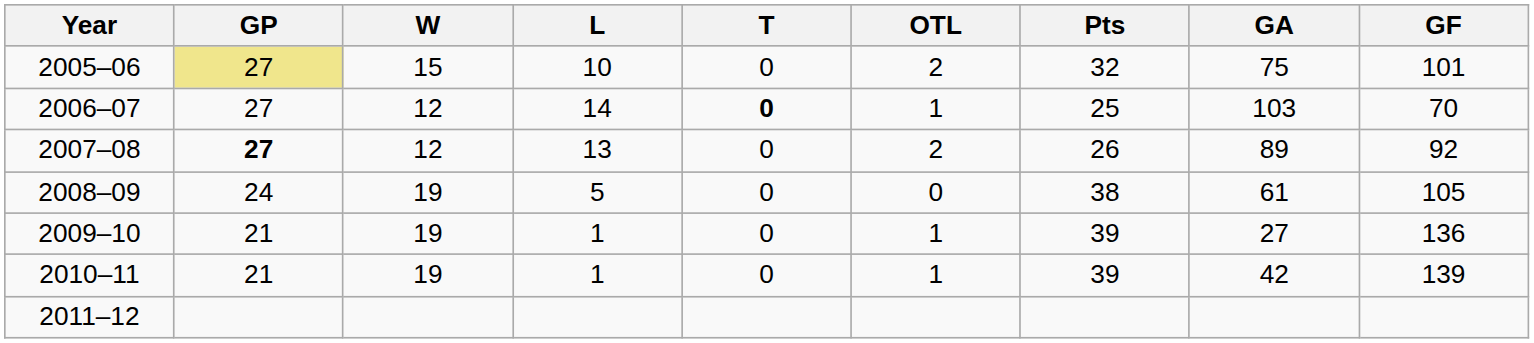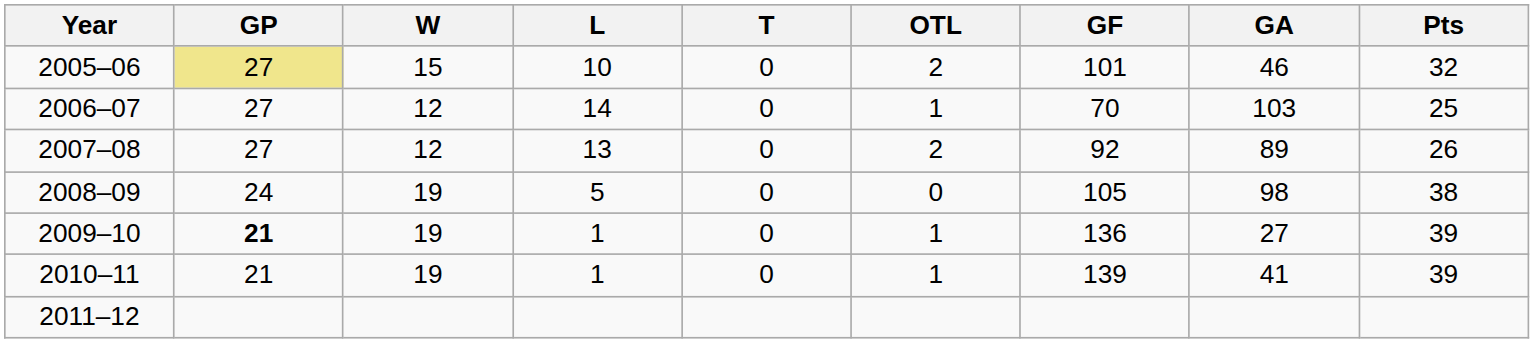columns swapped: GF <-> Pts
2005–06 | GA: 75 -> 46
2006–07 | T: bold -> normal
2007–08 | GP: bold -> normal
2008–09 | GA: 61 -> 98
2009–10 | GP: normal -> bold
2010–11 | GA: 42 -> 41
